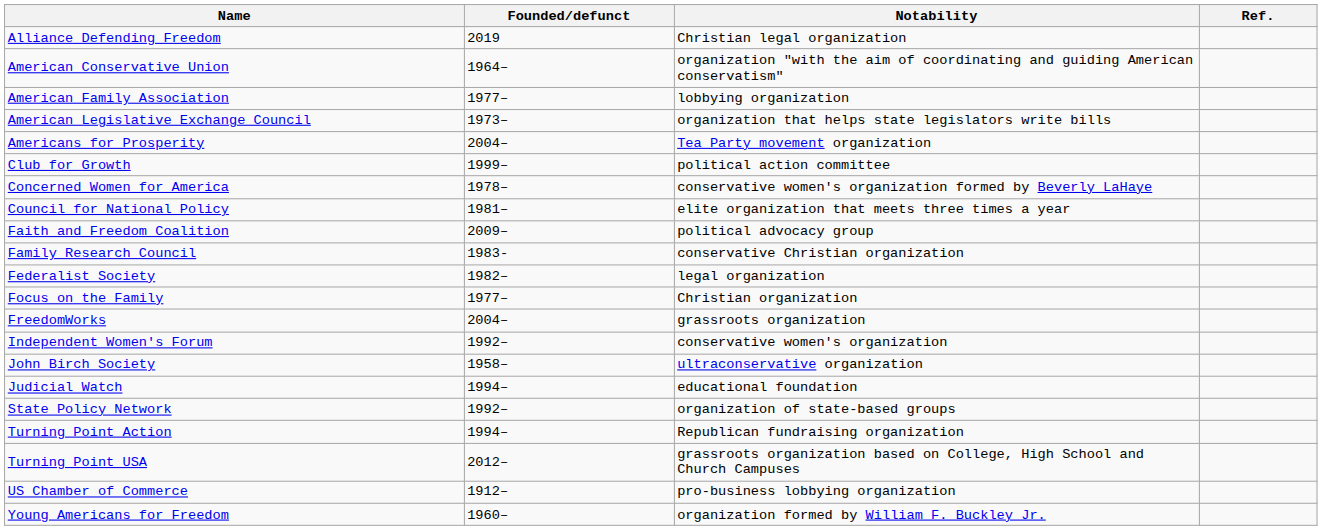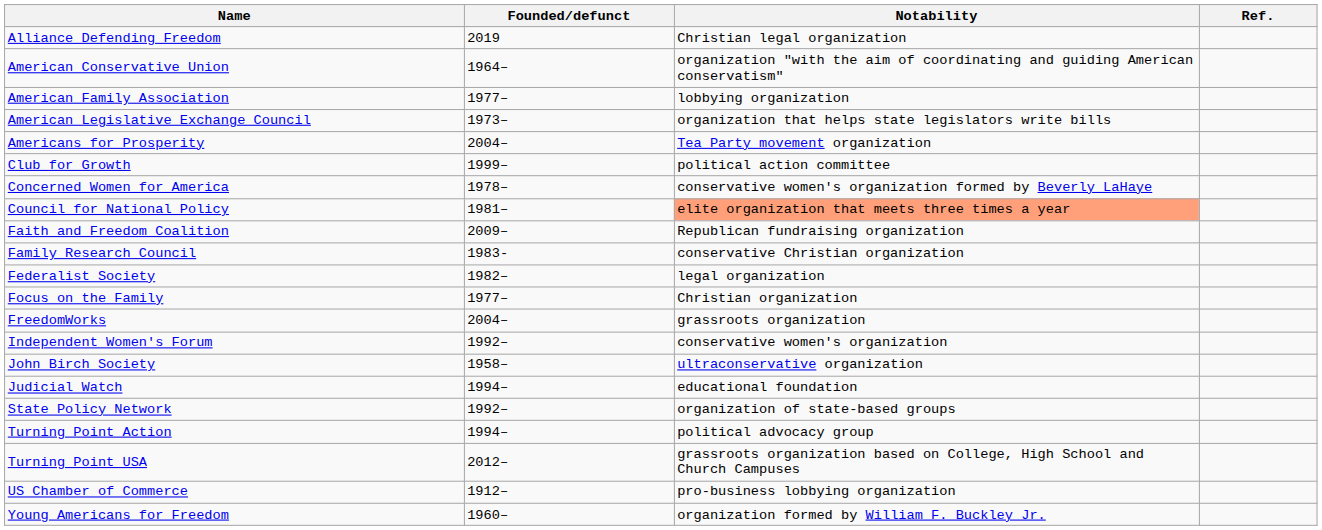Council for National Policy | Notability: no background -> lightsalmon background
Faith and Freedom Coalition | Notability: political advocacy group -> Republican fundraising organization
Turning Point Action | Notability: Republican fundraising organization -> political advocacy group
